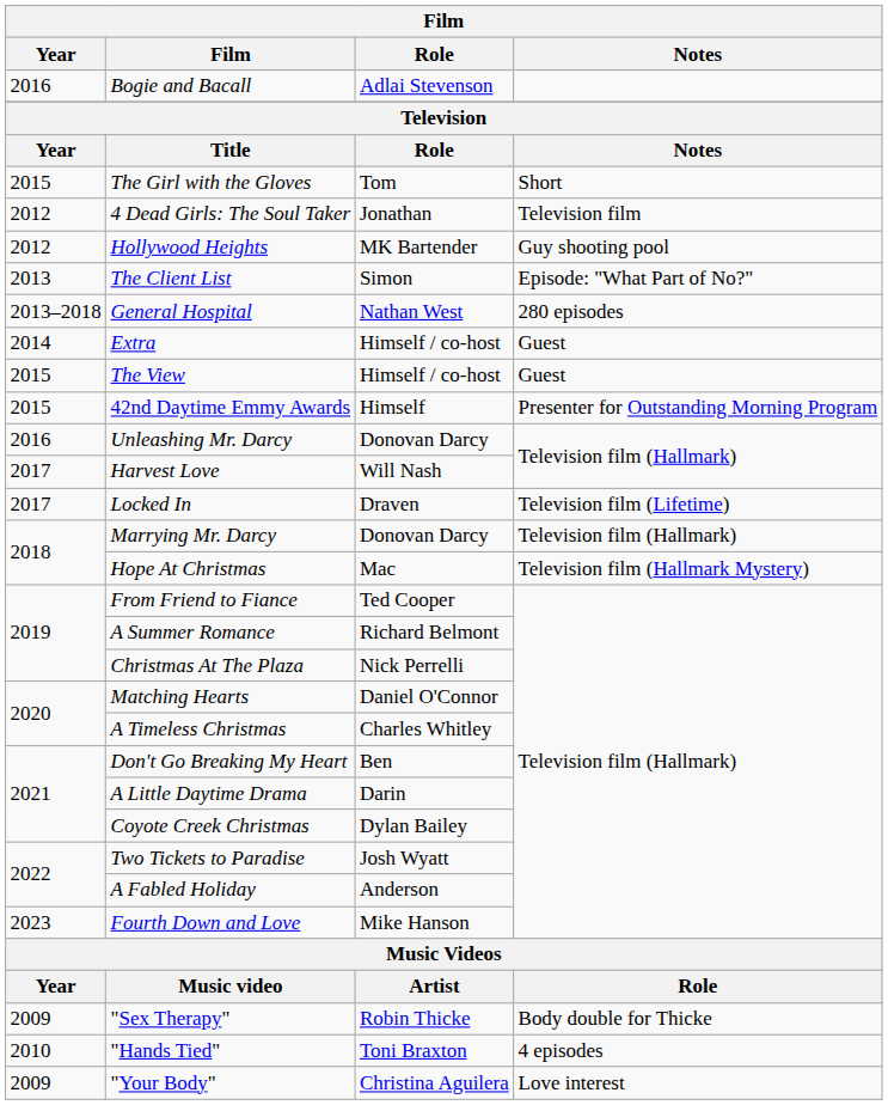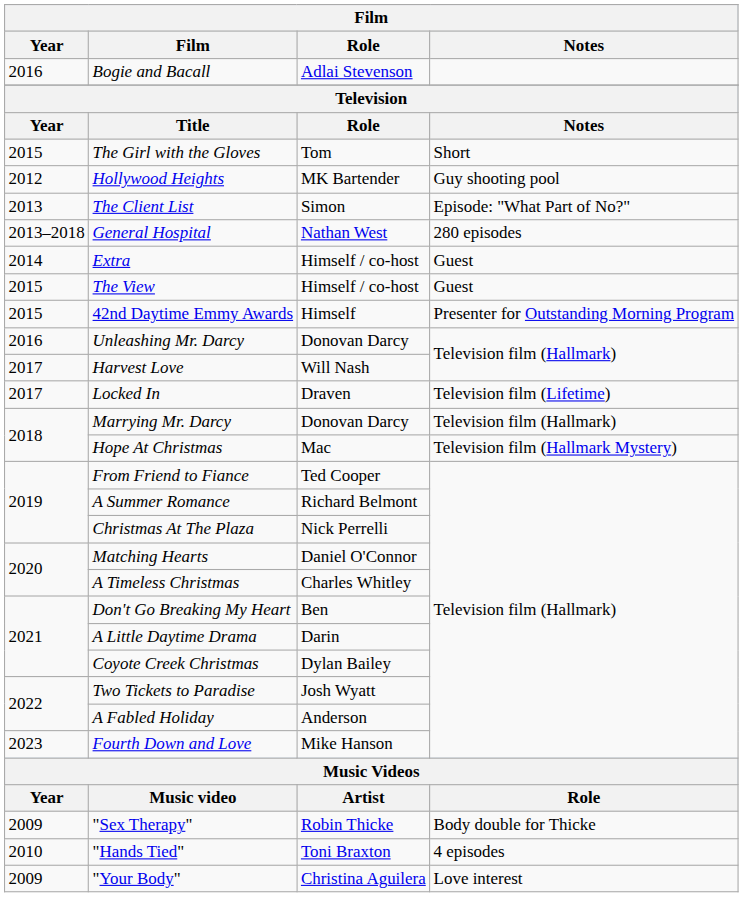- row: 2012 | 4 Dead Girls: The Soul Taker | Jonathan | Television film
